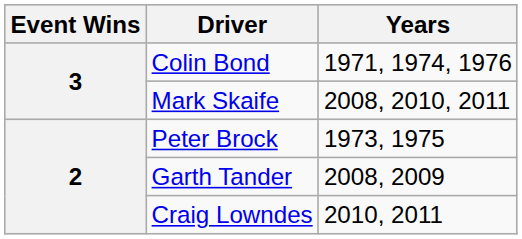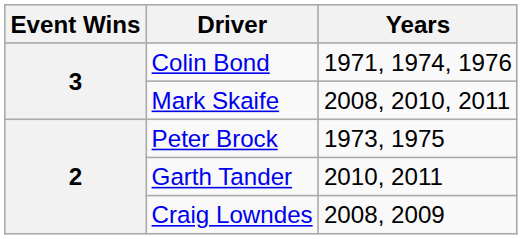Garth Tander | Years: 2008, 2009 -> 2010, 2011
Craig Lowndes | Years: 2010, 2011 -> 2008, 2009
